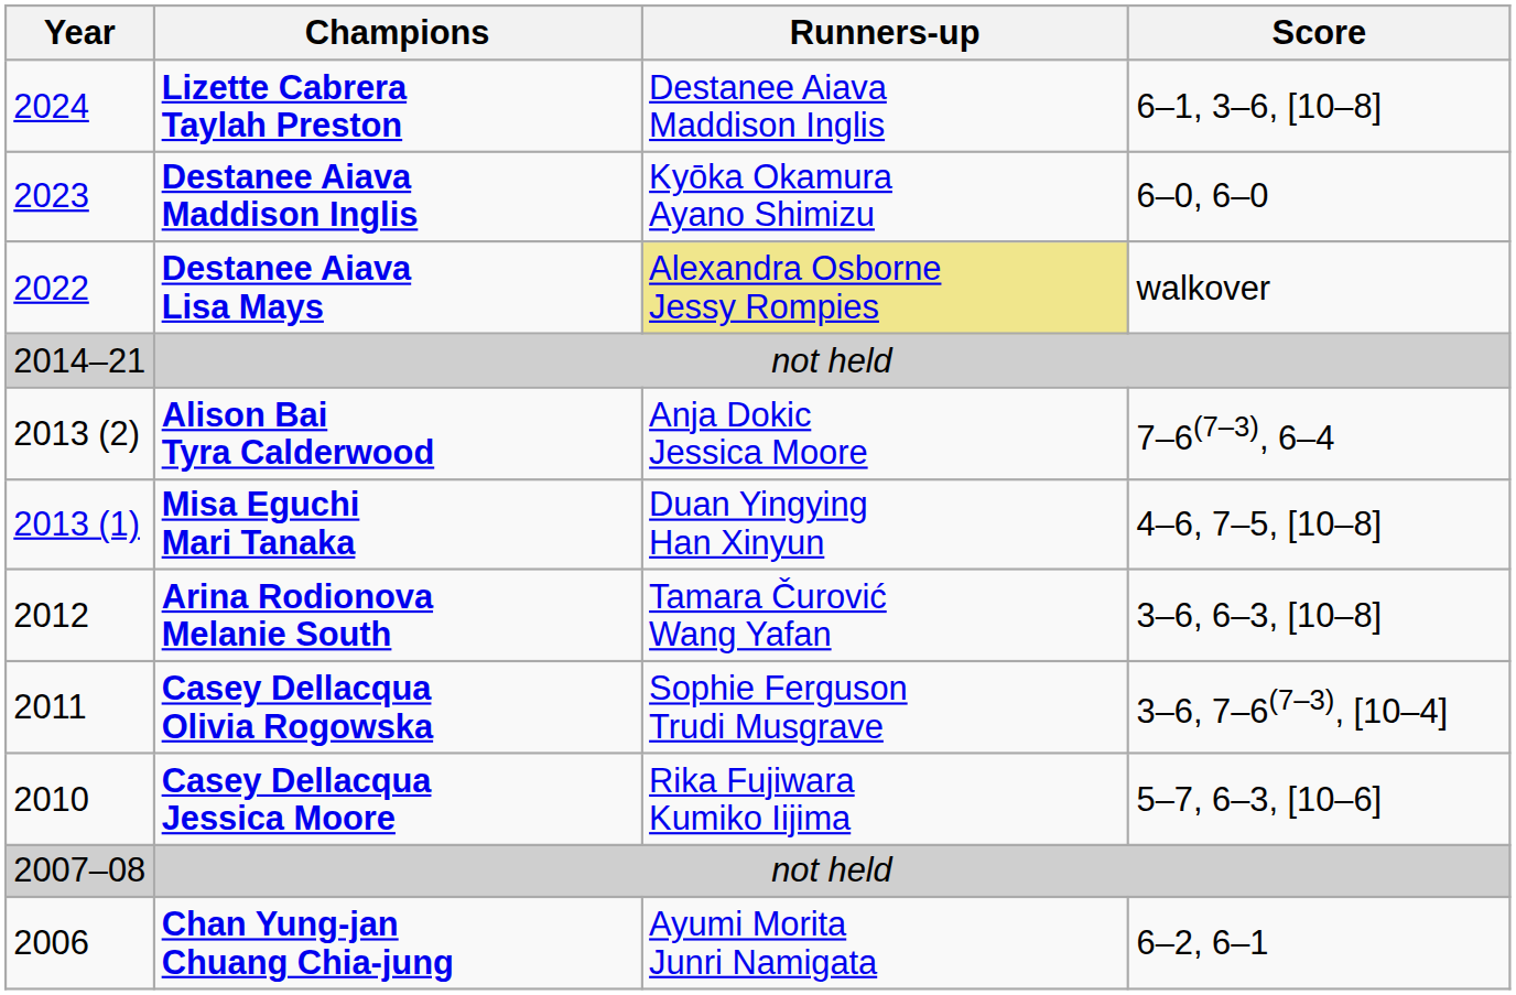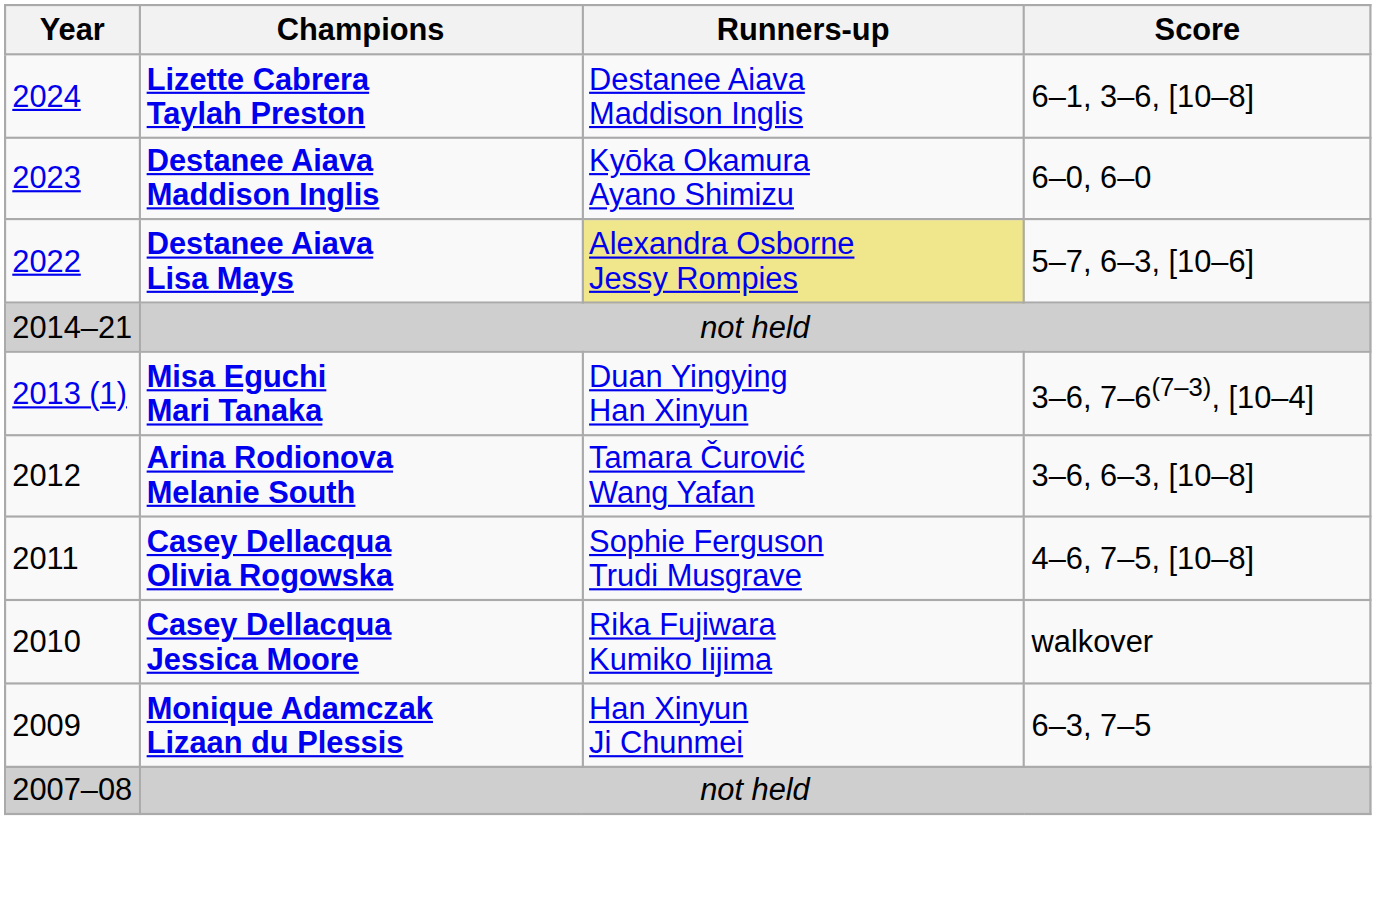Destanee Aiava Lisa Mays | Score: walkover -> 5–7, 6–3, [10–6]
- row: 2013 (2) | Alison Bai Tyra Calderwood | Anja Dokic Jessica Moore | 7–6(7–3), 6–4
Misa Eguchi Mari Tanaka | Score: 4–6, 7–5, [10–8] -> 3–6, 7–6(7–3), [10–4]
Casey Dellacqua Olivia Rogowska | Score: 3–6, 7–6(7–3), [10–4] -> 4–6, 7–5, [10–8]
Casey Dellacqua Jessica Moore | Score: 5–7, 6–3, [10–6] -> walkover
+ row: 2009 | Monique Adamczak Lizaan du Plessis | Han Xinyun Ji Chunmei | 6–3, 7–5
- row: 2006 | Chan Yung-jan Chuang Chia-jung | Ayumi Morita Junri Namigata | 6–2, 6–1
